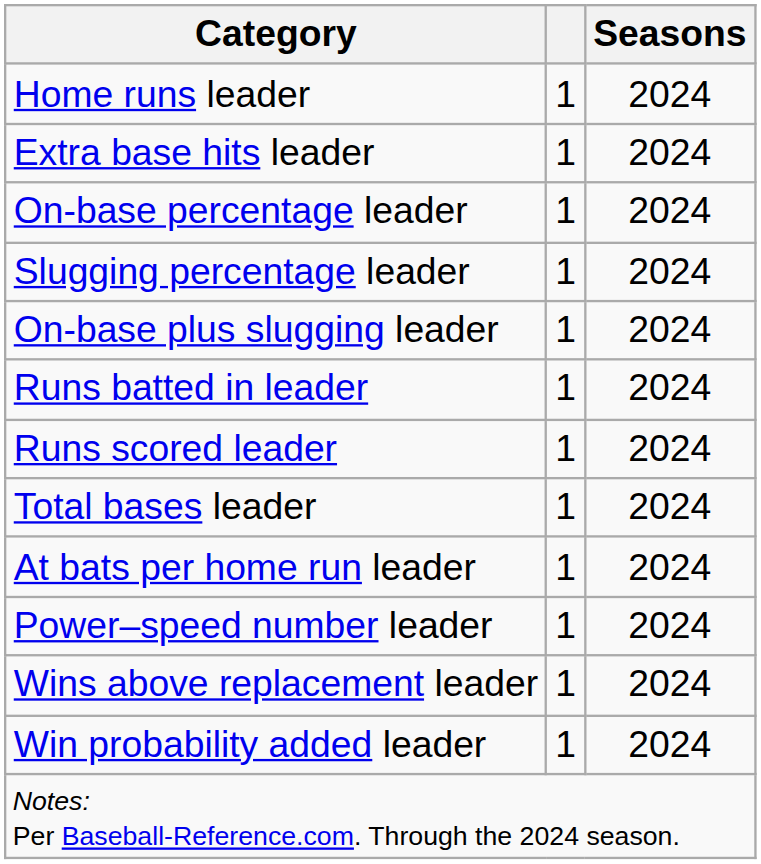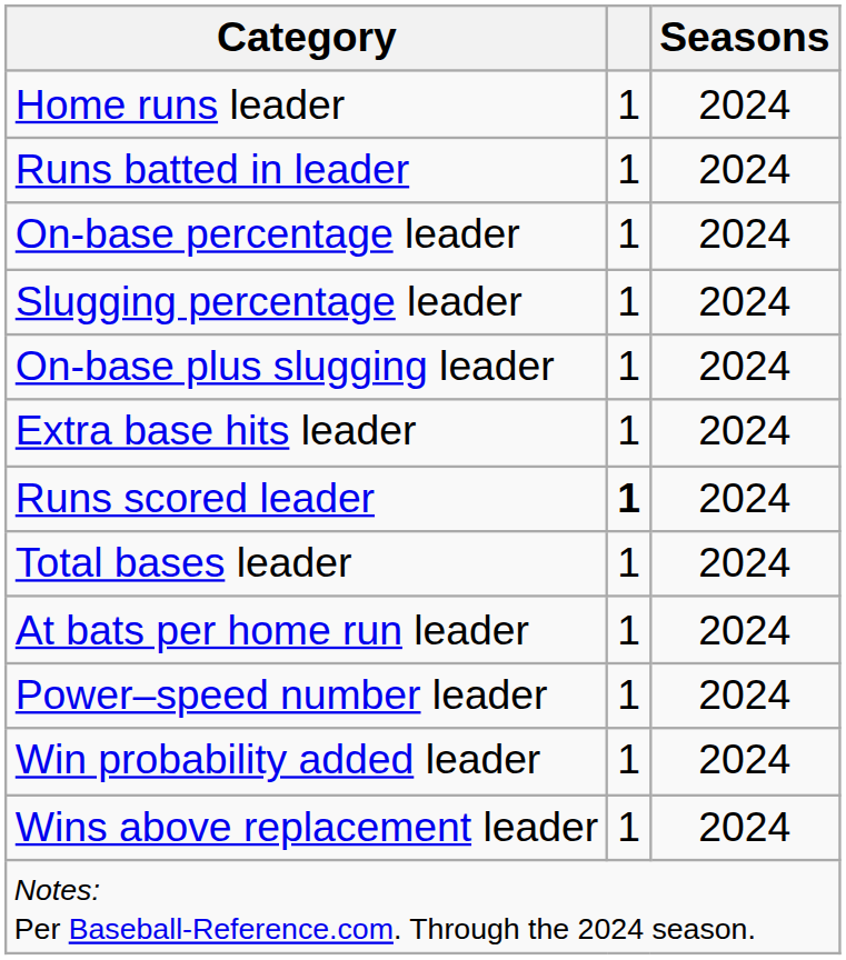rows swapped: Extra base hits leader <-> Runs batted in leader
Runs scored leader | column 2: normal -> bold
rows swapped: Wins above replacement leader <-> Win probability added leader
